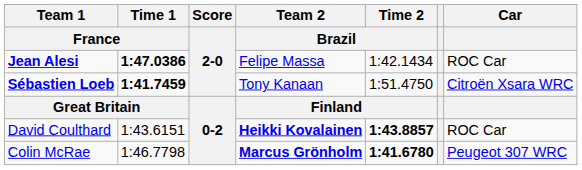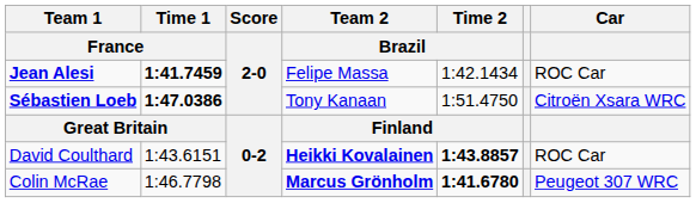Jean Alesi | Time 1 / France: 1:47.0386 -> 1:41.7459
Sébastien Loeb | Time 1 / France: 1:41.7459 -> 1:47.0386
